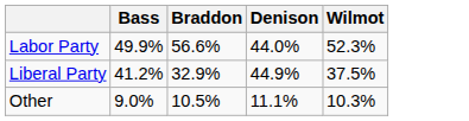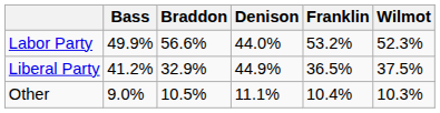+ column: Franklin | 53.2% | 36.5% | 10.4%
